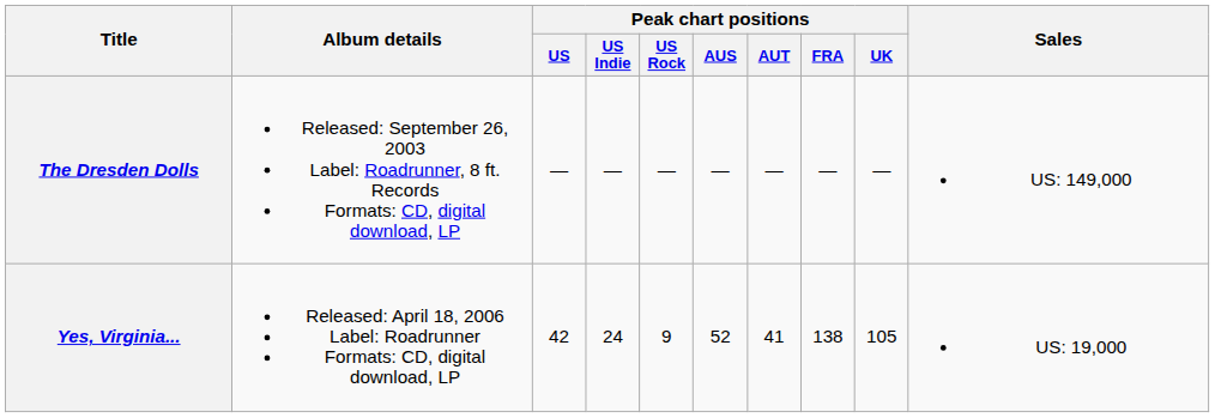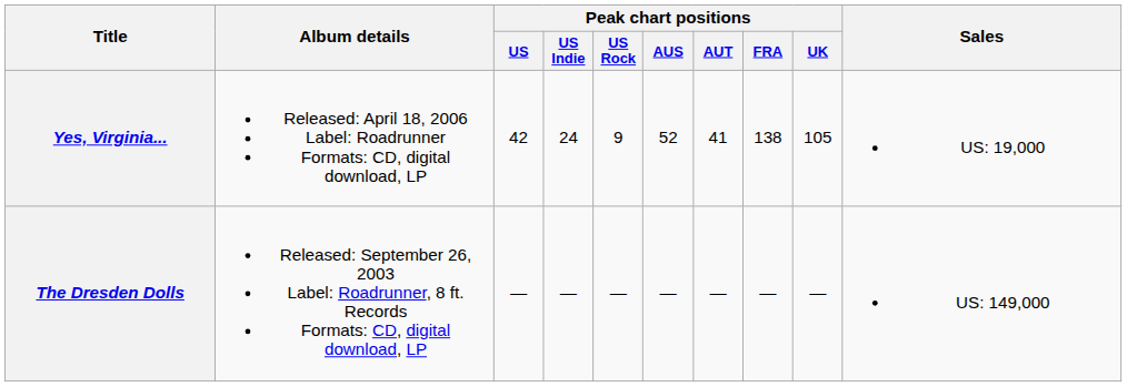rows swapped: The Dresden Dolls <-> Yes, Virginia...
